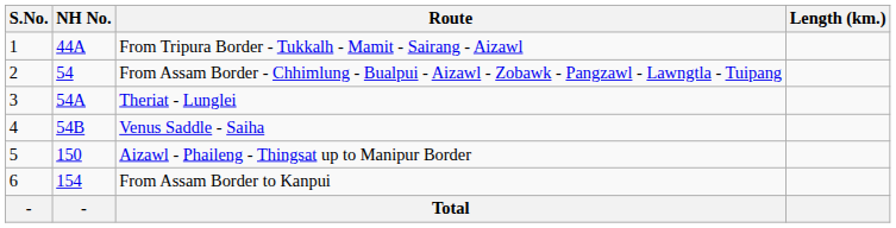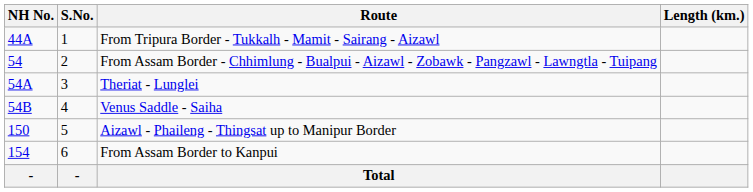columns swapped: S.No. <-> NH No.
